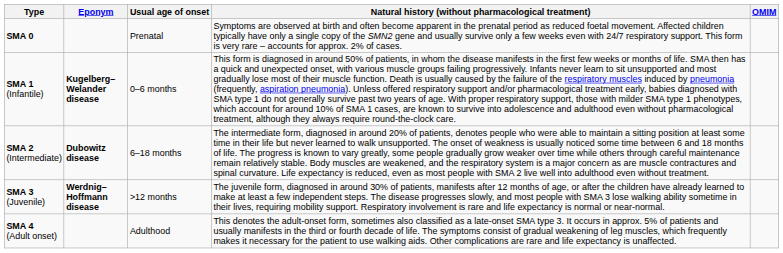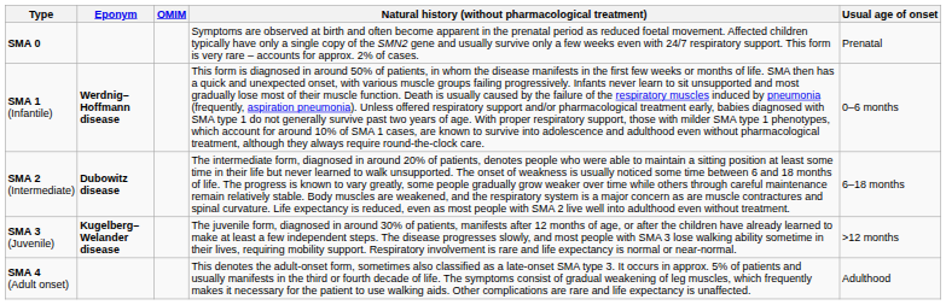columns swapped: Usual age of onset <-> OMIM
SMA 1 (Infantile) | Eponym: Kugelberg–Welander disease -> Werdnig–Hoffmann disease
SMA 3 (Juvenile) | Eponym: Werdnig–Hoffmann disease -> Kugelberg–Welander disease
